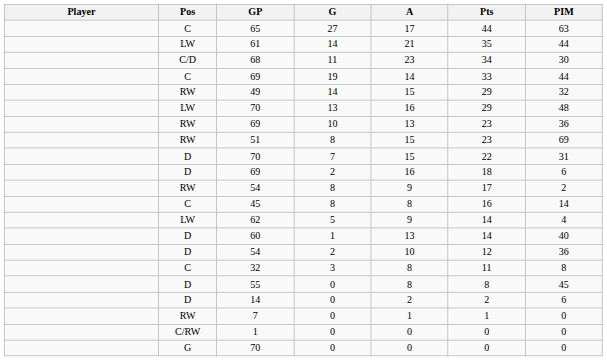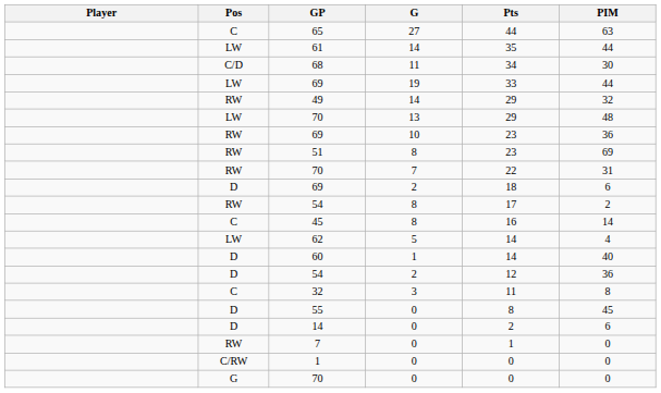- column: A | 17 | 21 | 23 | 14 | 15 | 16 | 13 | 15 | 15 | 16 | 9 | 8 | 9 | 13 | 10 | 8 | 8 | 2 | 1 | 0 | 0
69 / 19 | Pos: C -> LW
70 / 7 | Pos: D -> RW
